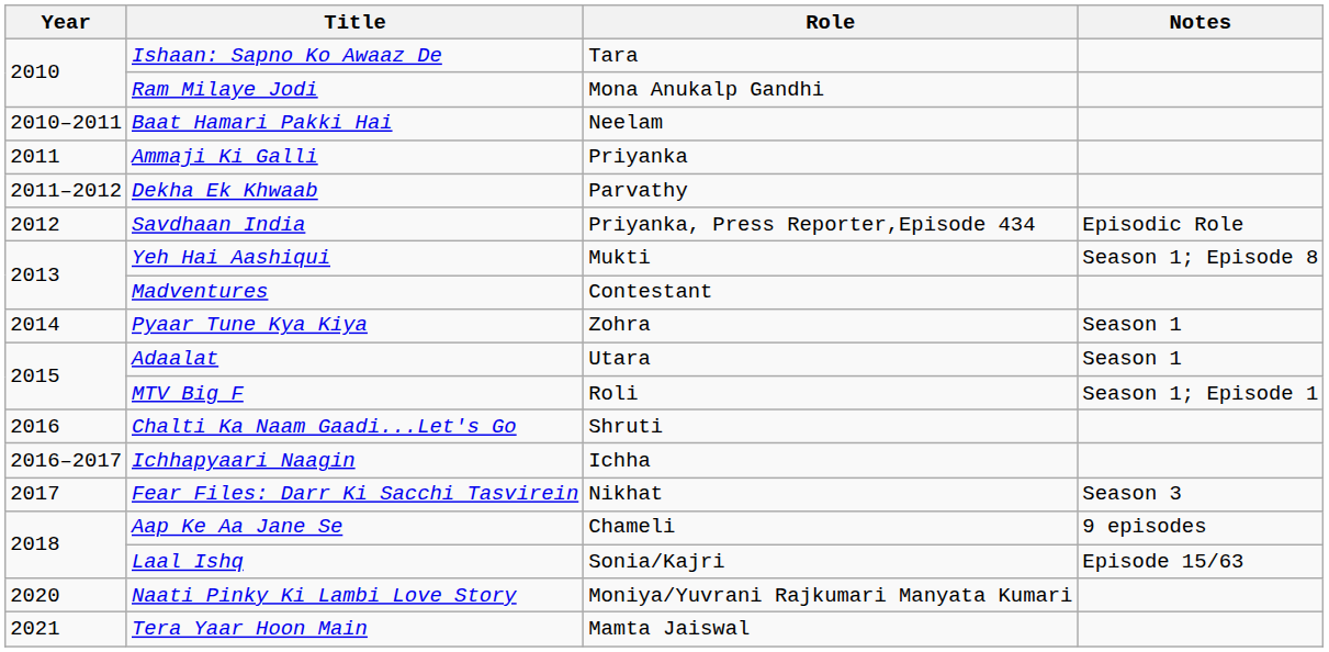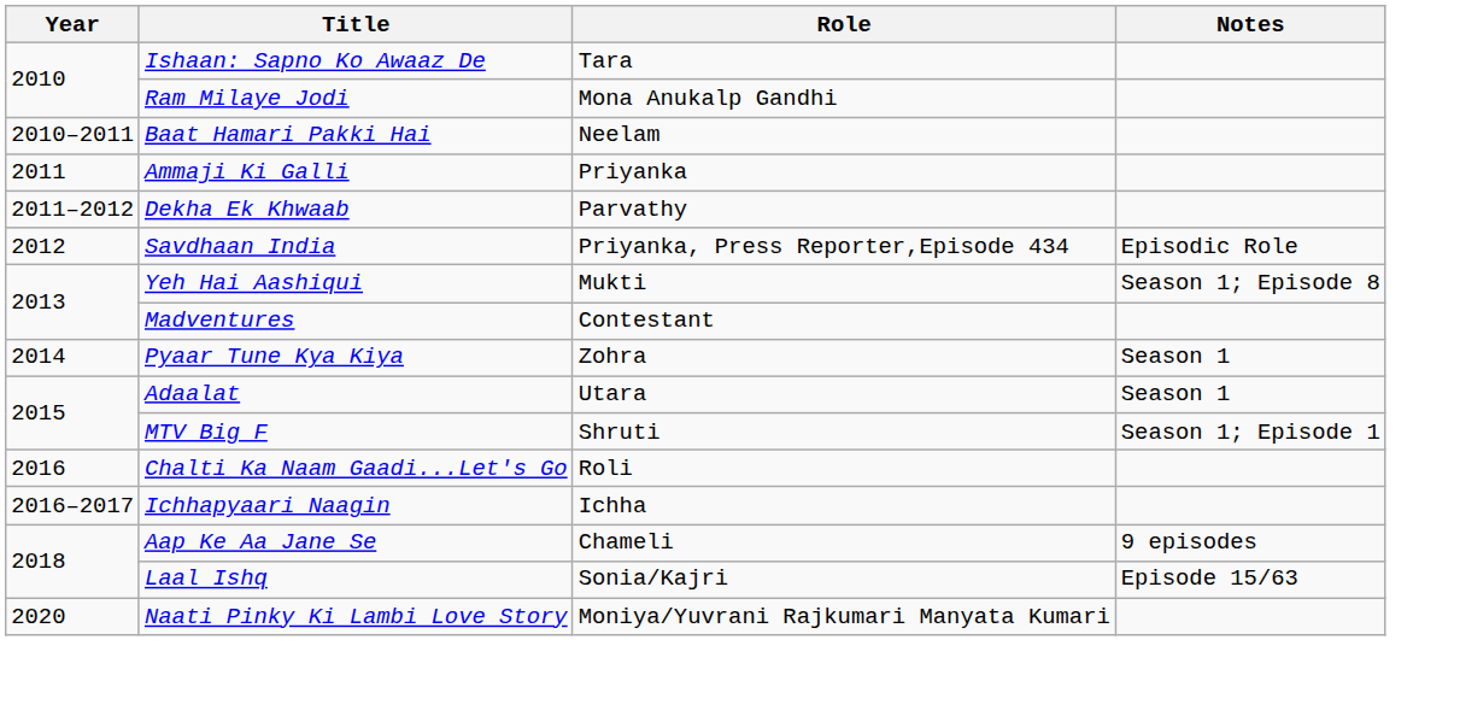MTV Big F | Role: Roli -> Shruti
Chalti Ka Naam Gaadi...Let's Go | Role: Shruti -> Roli
- row: 2017 | Fear Files: Darr Ki Sacchi Tasvirein | Nikhat | Season 3
- row: 2021 | Tera Yaar Hoon Main | Mamta Jaiswal
